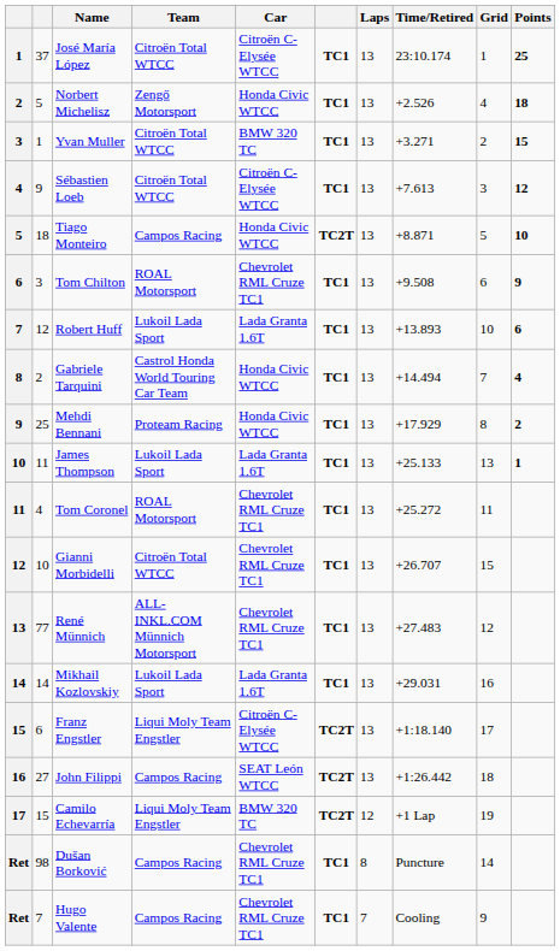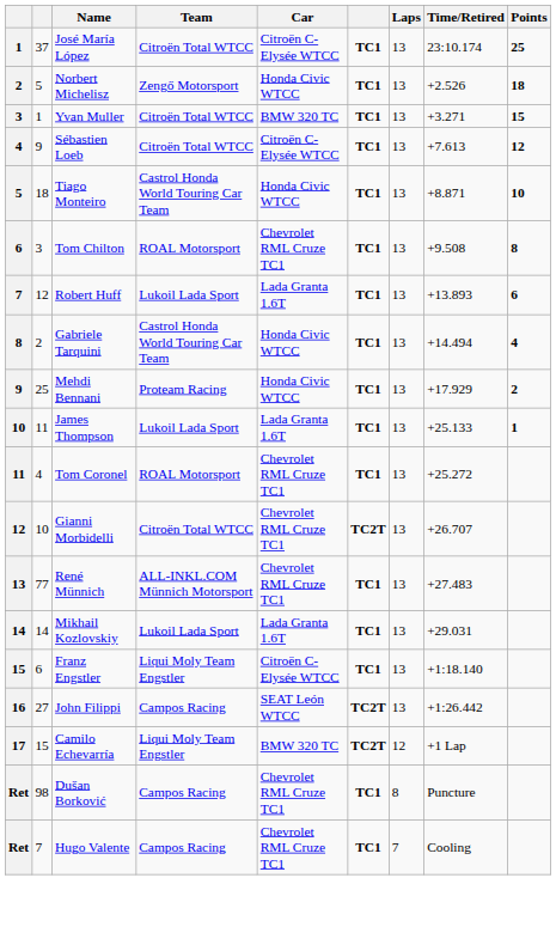- column: Grid | 1 | 4 | 2 | 3 | 5 | 6 | 10 | 7 | 8 | 13 | 11 | 15 | 12 | 16 | 17 | 18 | 19 | 14 | 9
Tiago Monteiro | Team: Campos Racing -> Castrol Honda World Touring Car Team
Tiago Monteiro | column 6: TC2T -> TC1
Tom Chilton | Points: 9 -> 8
Gianni Morbidelli | column 6: TC1 -> TC2T
Franz Engstler | column 6: TC2T -> TC1
